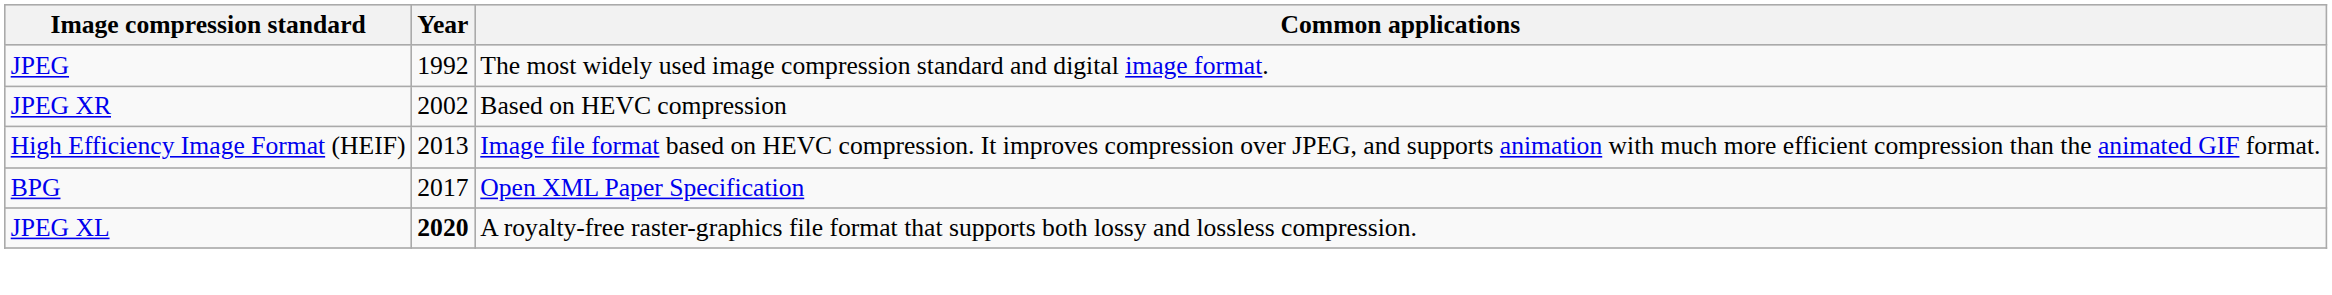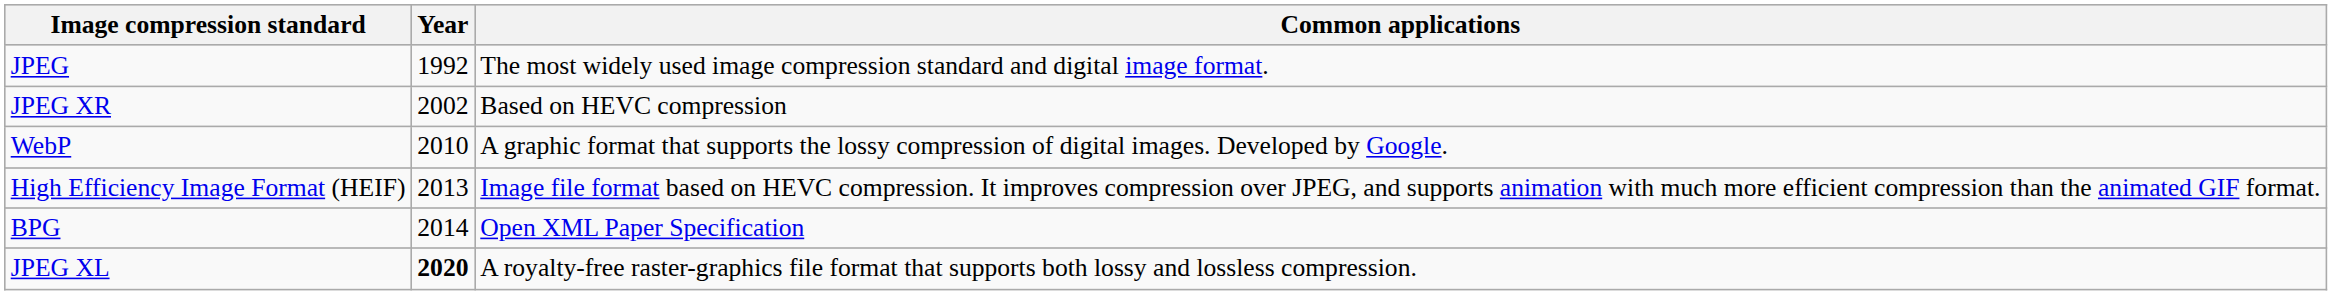+ row: WebP | 2010 | A graphic format that supports the lossy compression of digital images. Developed by Google.
BPG | Year: 2017 -> 2014
